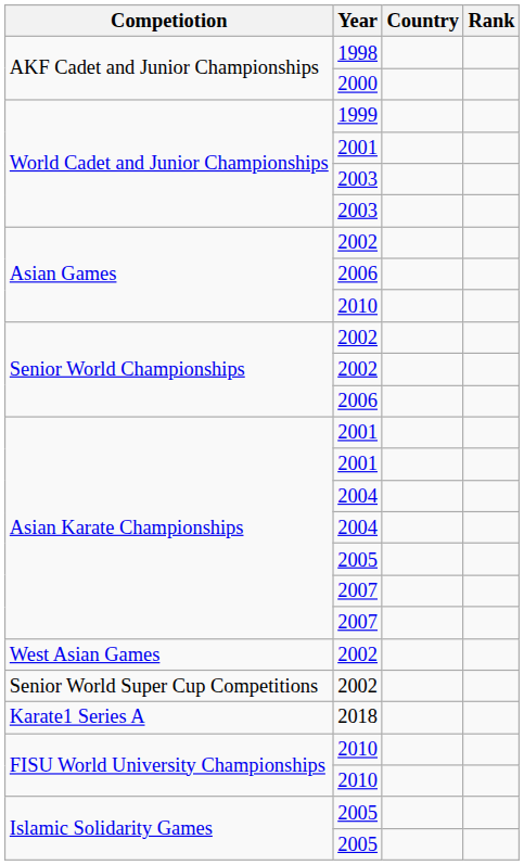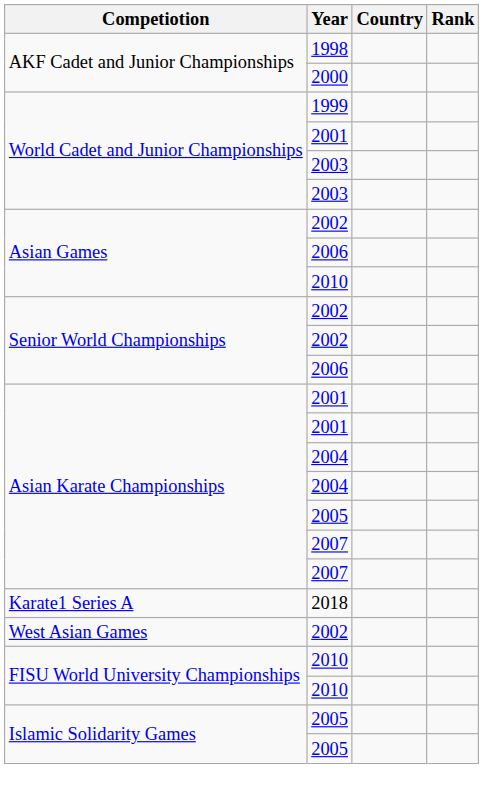rows swapped: West Asian Games / 2002 <-> 2018
- row: Senior World Super Cup Competitions | 2002
